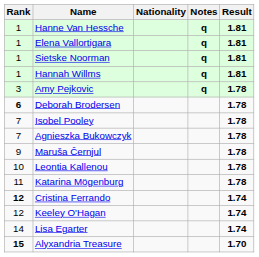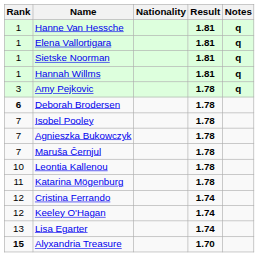columns swapped: Result <-> Notes
Maruša Černjul | Rank: 9 -> 7
Cristina Ferrando | Rank: bold -> normal
Lisa Egarter | Rank: 14 -> 13
